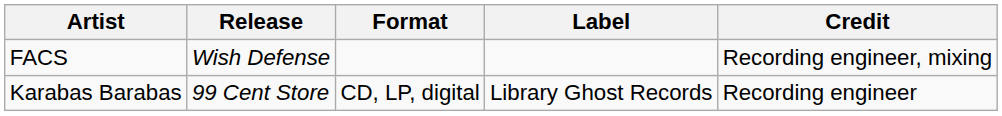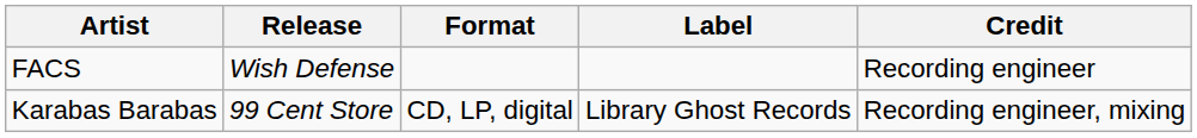FACS | Credit: Recording engineer, mixing -> Recording engineer
Karabas Barabas | Credit: Recording engineer -> Recording engineer, mixing
